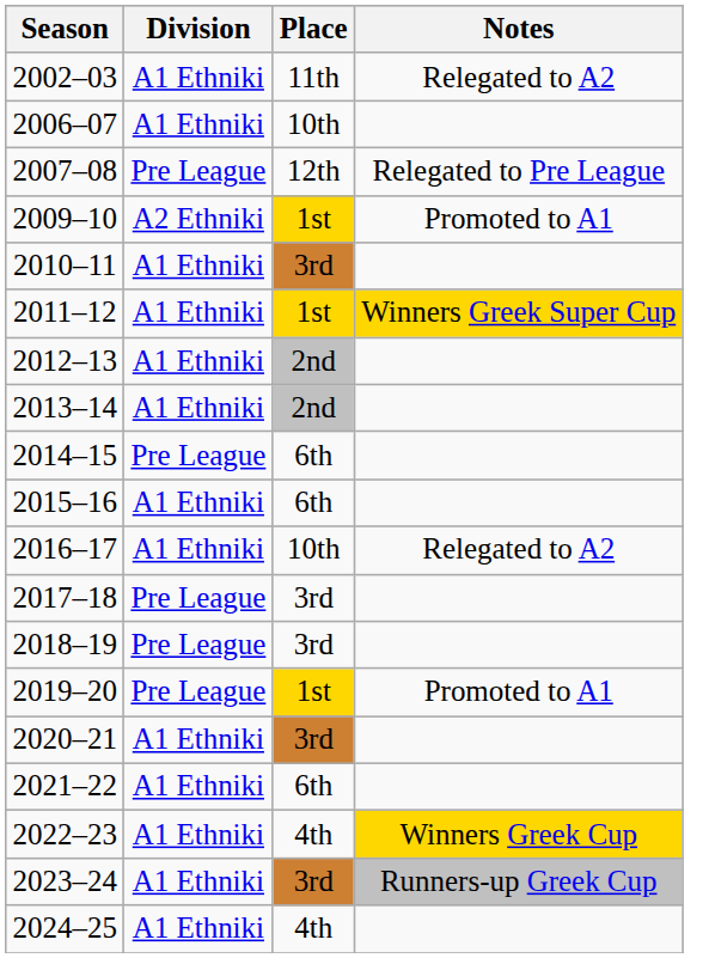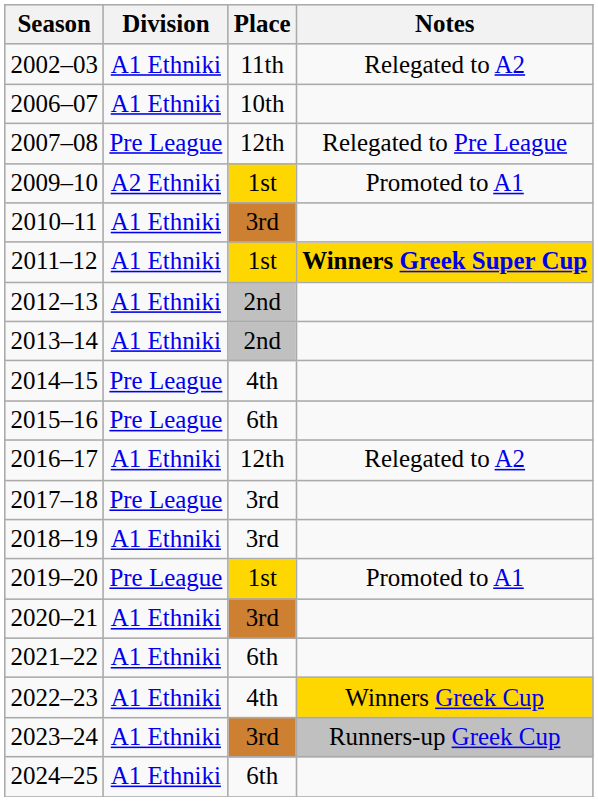2011–12 | Notes: normal -> bold
2014–15 | Place: 6th -> 4th
2015–16 | Division: A1 Ethniki -> Pre League
2016–17 | Place: 10th -> 12th
2018–19 | Division: Pre League -> A1 Ethniki
2024–25 | Place: 4th -> 6th
